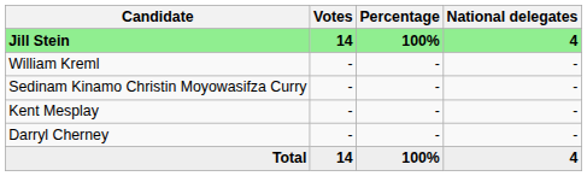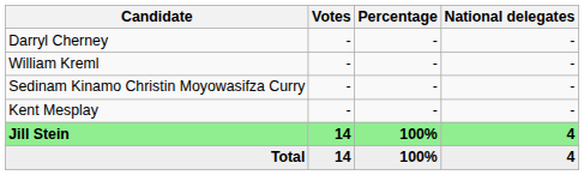rows swapped: Jill Stein <-> Darryl Cherney
